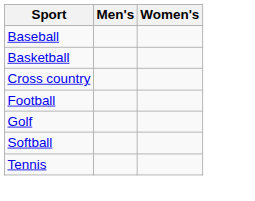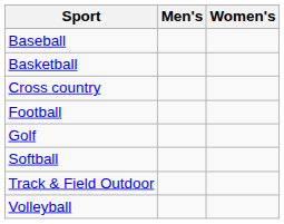- row: Tennis
+ row: Track & Field Outdoor
+ row: Volleyball
